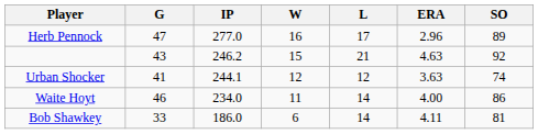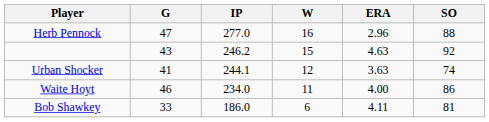- column: L | 17 | 21 | 12 | 14 | 14
Herb Pennock | SO: 89 -> 88
